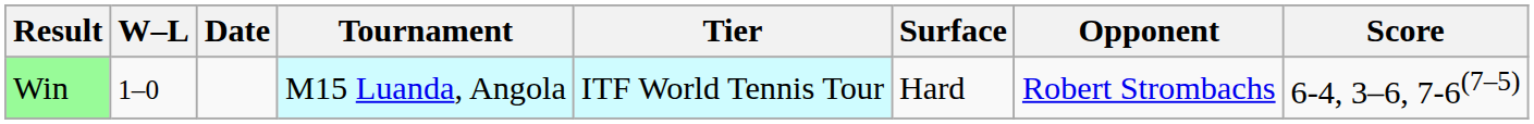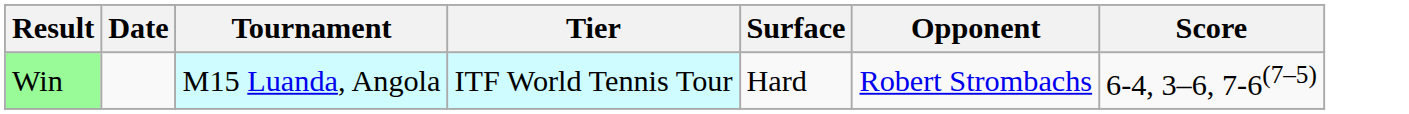- column: W–L | 1–0
